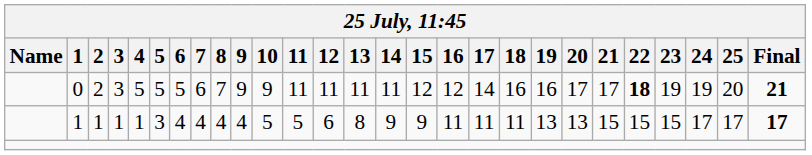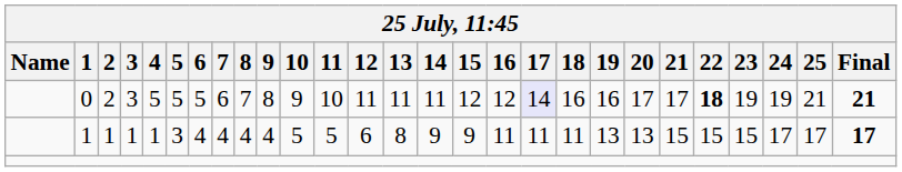0 | 9: 9 -> 8
0 | 11: 11 -> 10
0 | 17: no background -> lavender background
0 | 25: 20 -> 21
